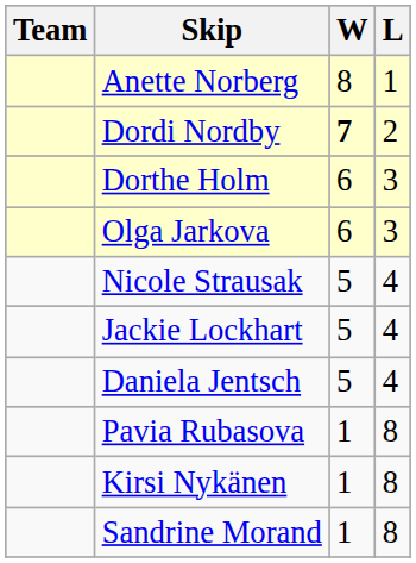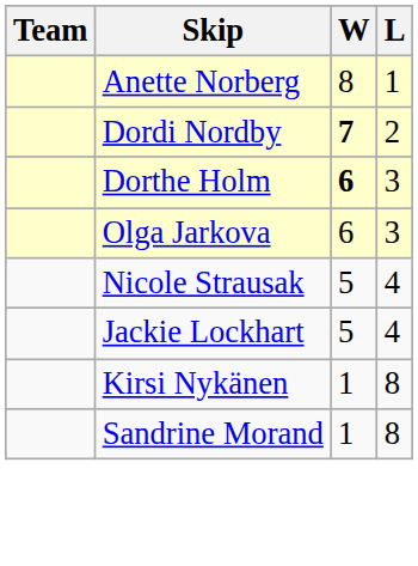Dorthe Holm | W: normal -> bold
- row: Daniela Jentsch | 5 | 4
- row: Pavia Rubasova | 1 | 8
